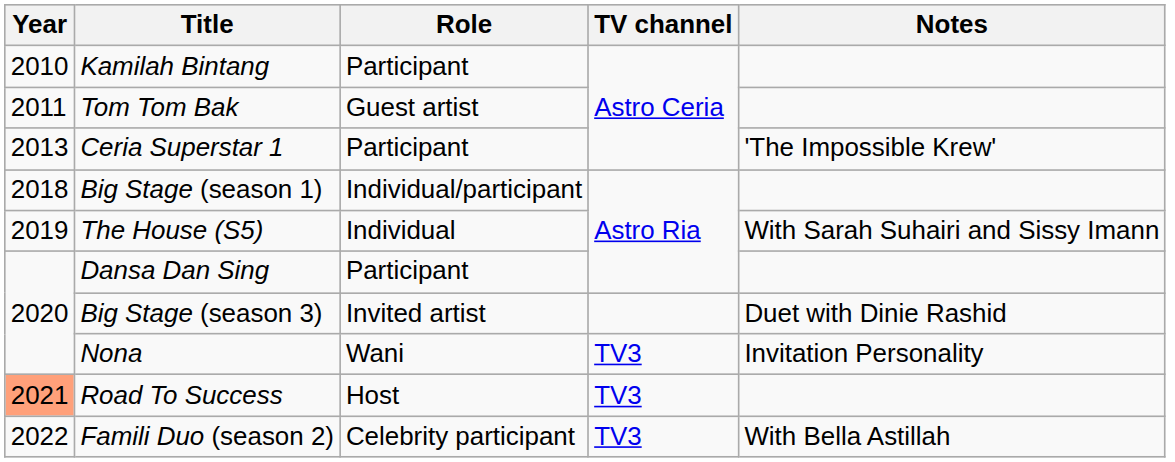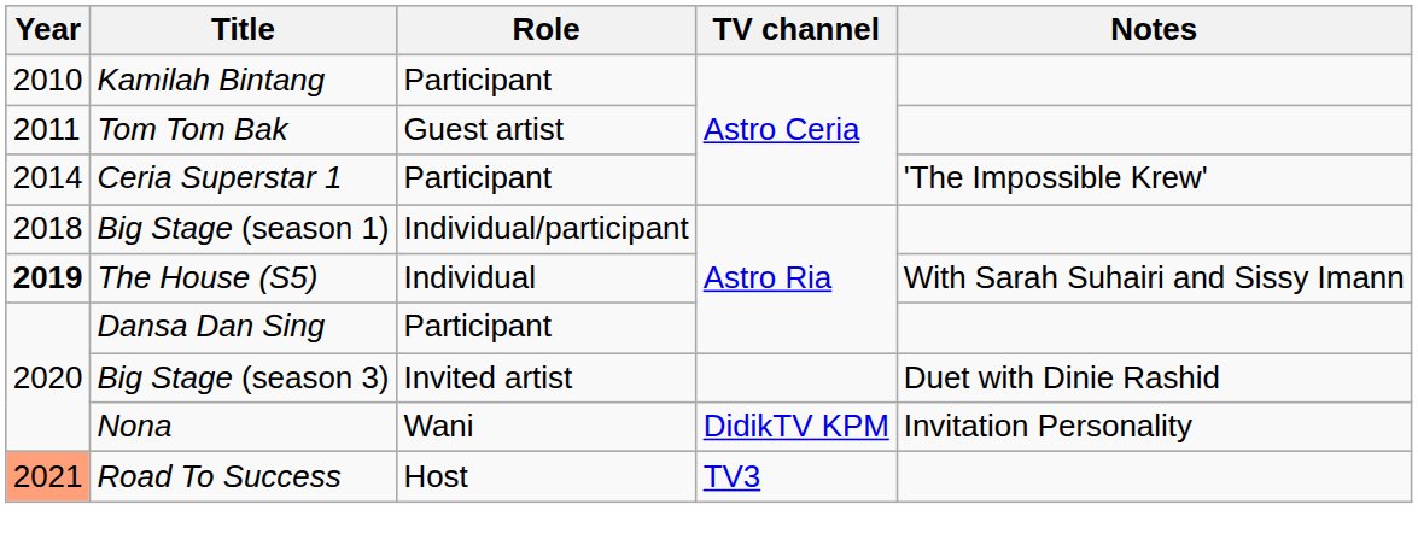Ceria Superstar 1 | Year: 2013 -> 2014
The House (S5) | Year: normal -> bold
Nona | TV channel: TV3 -> DidikTV KPM
- row: 2022 | Famili Duo (season 2) | Celebrity participant | TV3 | With Bella Astillah
